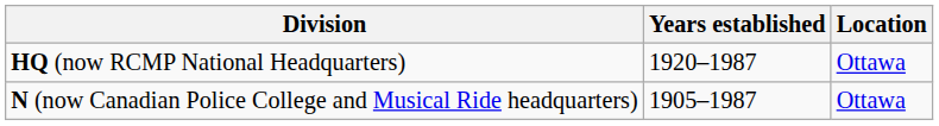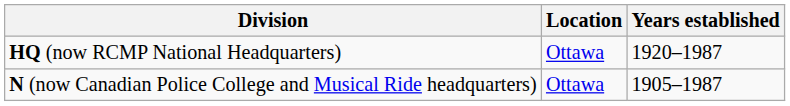columns swapped: Location <-> Years established
